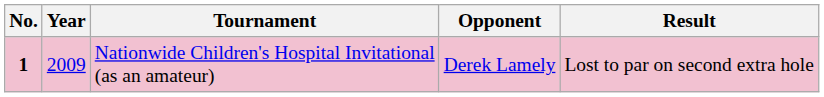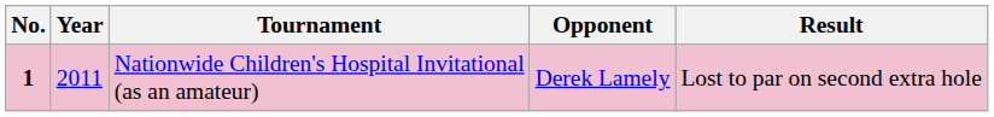Nationwide Children's Hospital Invitational (as an amateur) | Year: 2009 -> 2011
